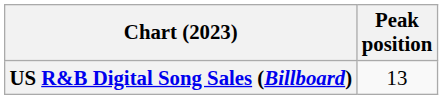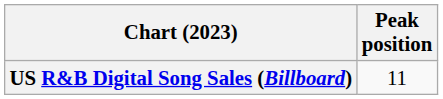US R&B Digital Song Sales (Billboard) | Peak position: 13 -> 11
